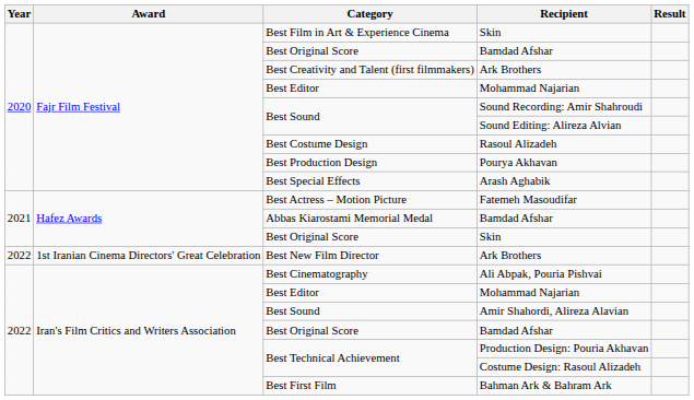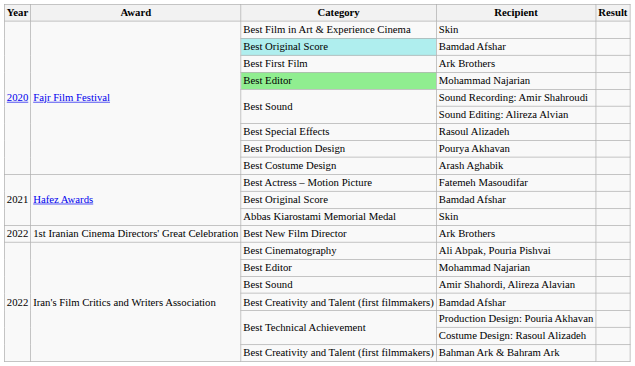Fajr Film Festival / Bamdad Afshar | Category: no background -> paleturquoise background
Fajr Film Festival / Ark Brothers | Category: Best Creativity and Talent (first filmmakers) -> Best First Film
Fajr Film Festival / Mohammad Najarian | Category: no background -> lightgreen background
Rasoul Alizadeh | Category: Best Costume Design -> Best Special Effects
Arash Aghabik | Category: Best Special Effects -> Best Costume Design
Hafez Awards / Bamdad Afshar | Category: Abbas Kiarostami Memorial Medal -> Best Original Score
Hafez Awards / Skin | Category: Best Original Score -> Abbas Kiarostami Memorial Medal
Iran's Film Critics and Writers Association / Bamdad Afshar | Category: Best Original Score -> Best Creativity and Talent (first filmmakers)
Bahman Ark & Bahram Ark | Category: Best First Film -> Best Creativity and Talent (first filmmakers)
